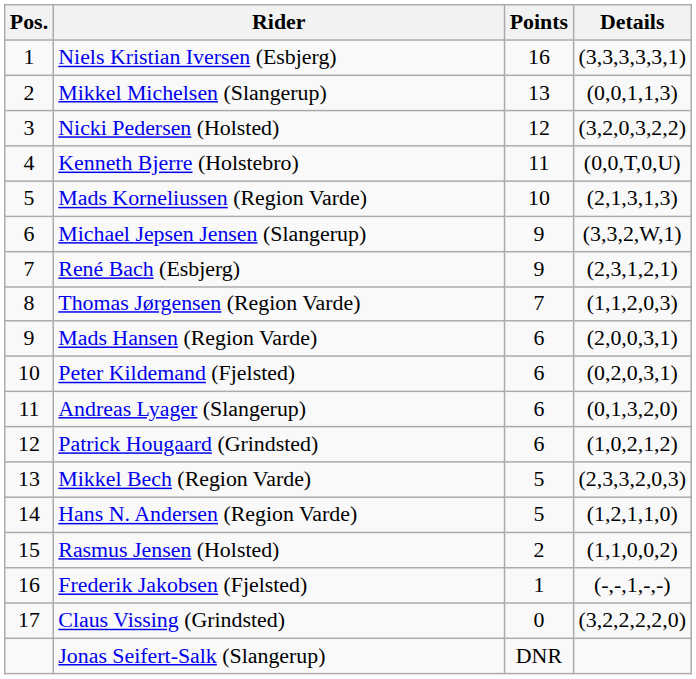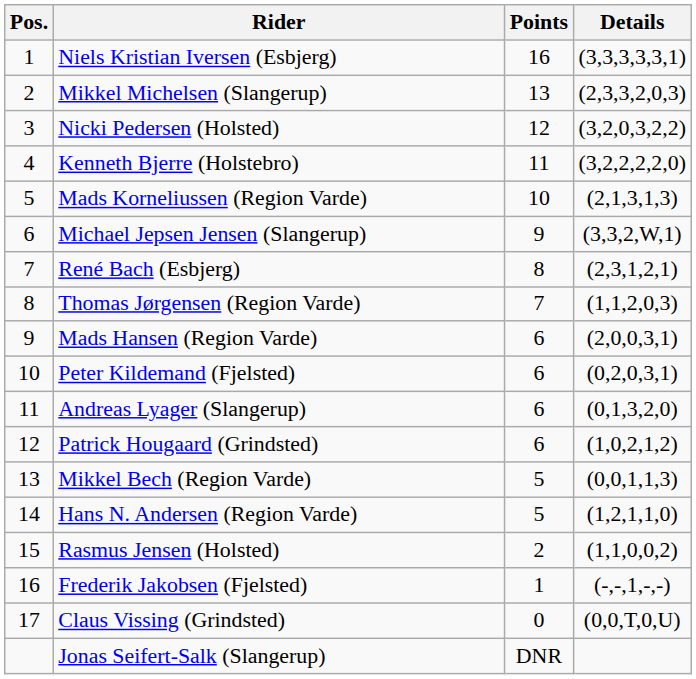Mikkel Michelsen (Slangerup) | Details: (0,0,1,1,3) -> (2,3,3,2,0,3)
Kenneth Bjerre (Holstebro) | Details: (0,0,T,0,U) -> (3,2,2,2,2,0)
René Bach (Esbjerg) | Points: 9 -> 8
Mikkel Bech (Region Varde) | Details: (2,3,3,2,0,3) -> (0,0,1,1,3)
Claus Vissing (Grindsted) | Details: (3,2,2,2,2,0) -> (0,0,T,0,U)
